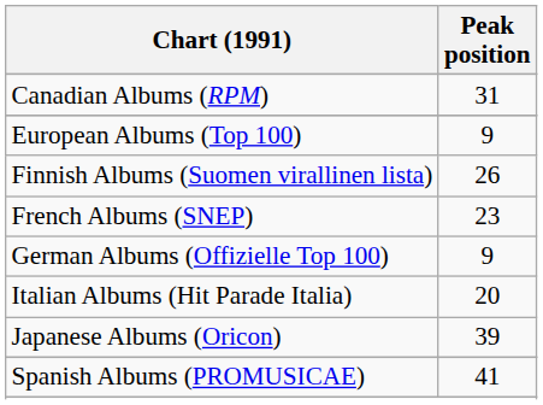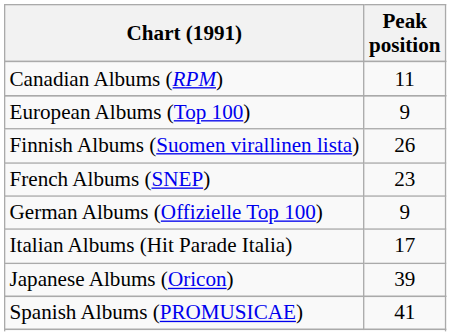Canadian Albums (RPM) | Peak position: 31 -> 11
Italian Albums (Hit Parade Italia) | Peak position: 20 -> 17
